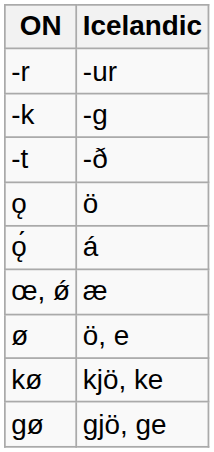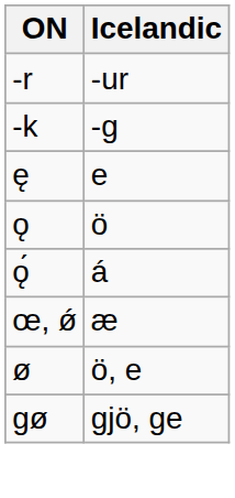- row: -t | -ð
+ row: ę | e
- row: kø | kjö, ke
